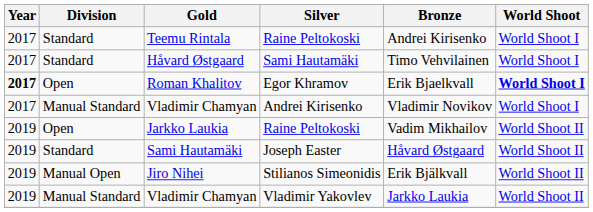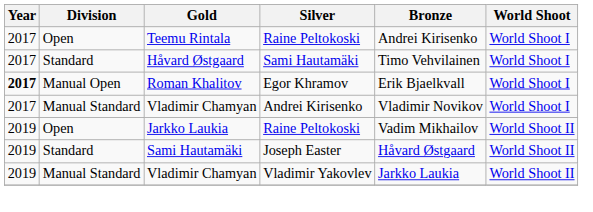Teemu Rintala | Division: Standard -> Open
Roman Khalitov | Division: Open -> Manual Open
Roman Khalitov | World Shoot: bold -> normal
- row: 2019 | Manual Open | Jiro Nihei | Stilianos Simeonidis | Erik Bjälkvall | World Shoot II
